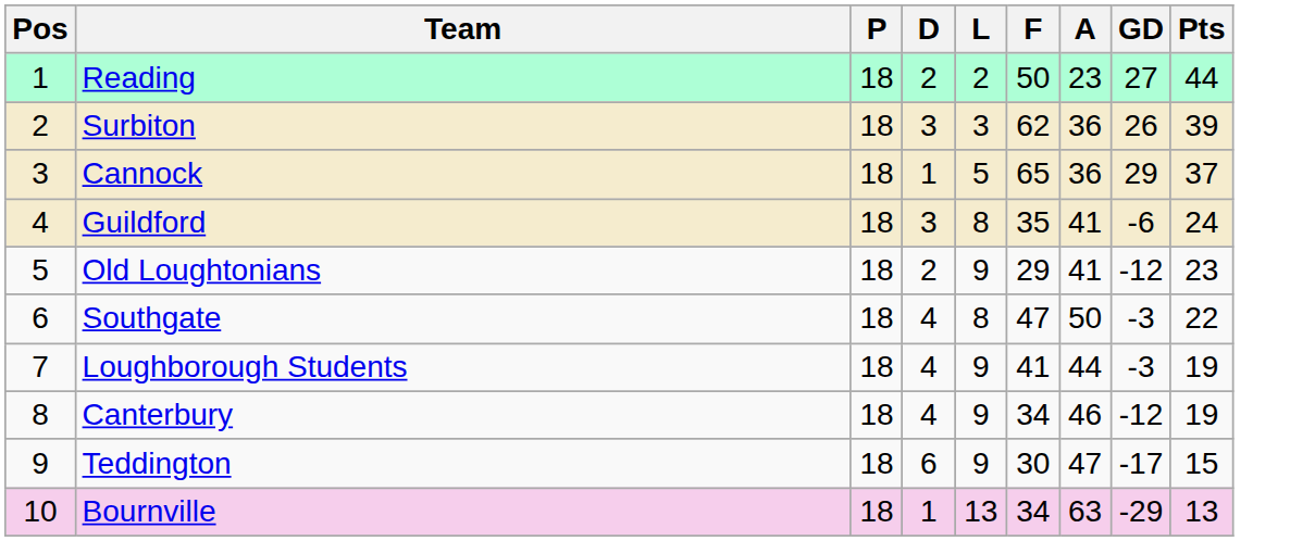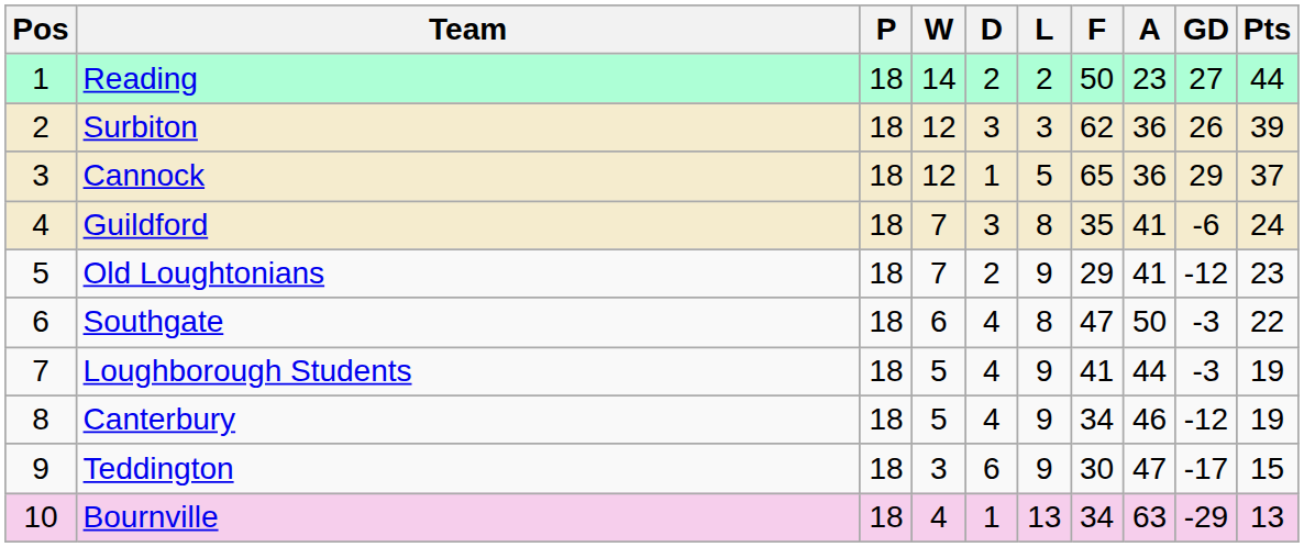+ column: W | 14 | 12 | 12 | 7 | 7 | 6 | 5 | 5 | 3 | 4
